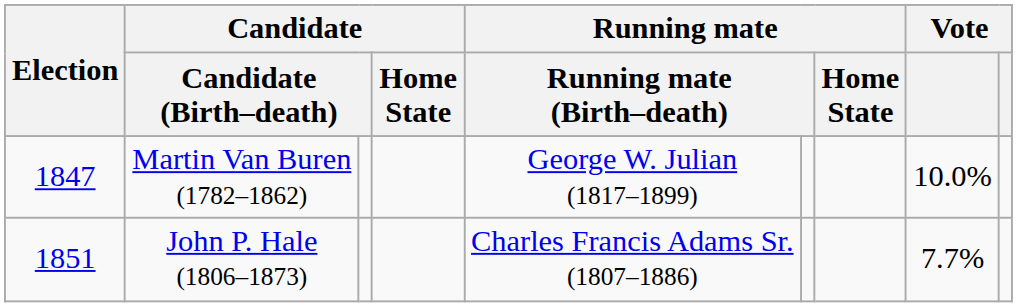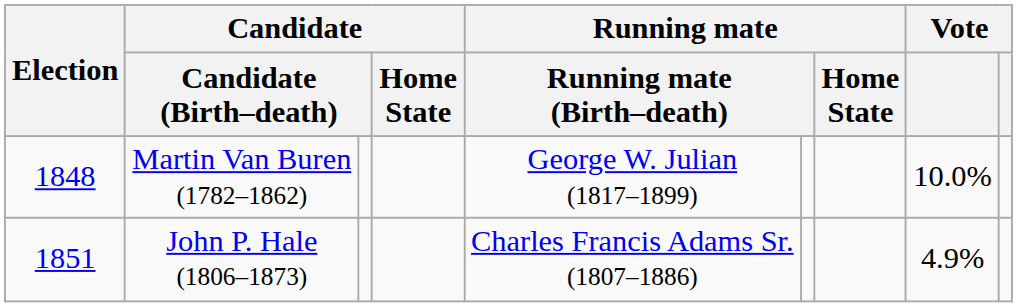Martin Van Buren (1782–1862) | Election: 1847 -> 1848
John P. Hale (1806–1873) | column 8: 7.7% -> 4.9%
